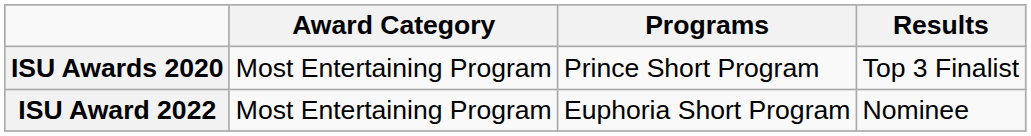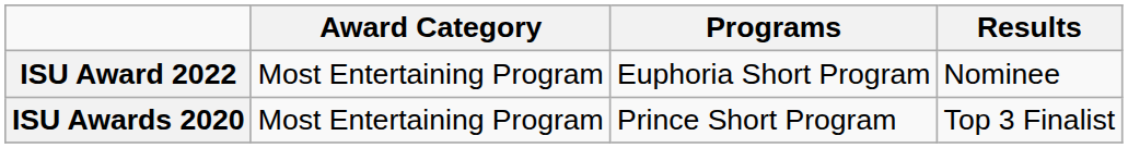rows swapped: ISU Awards 2020 <-> ISU Award 2022
